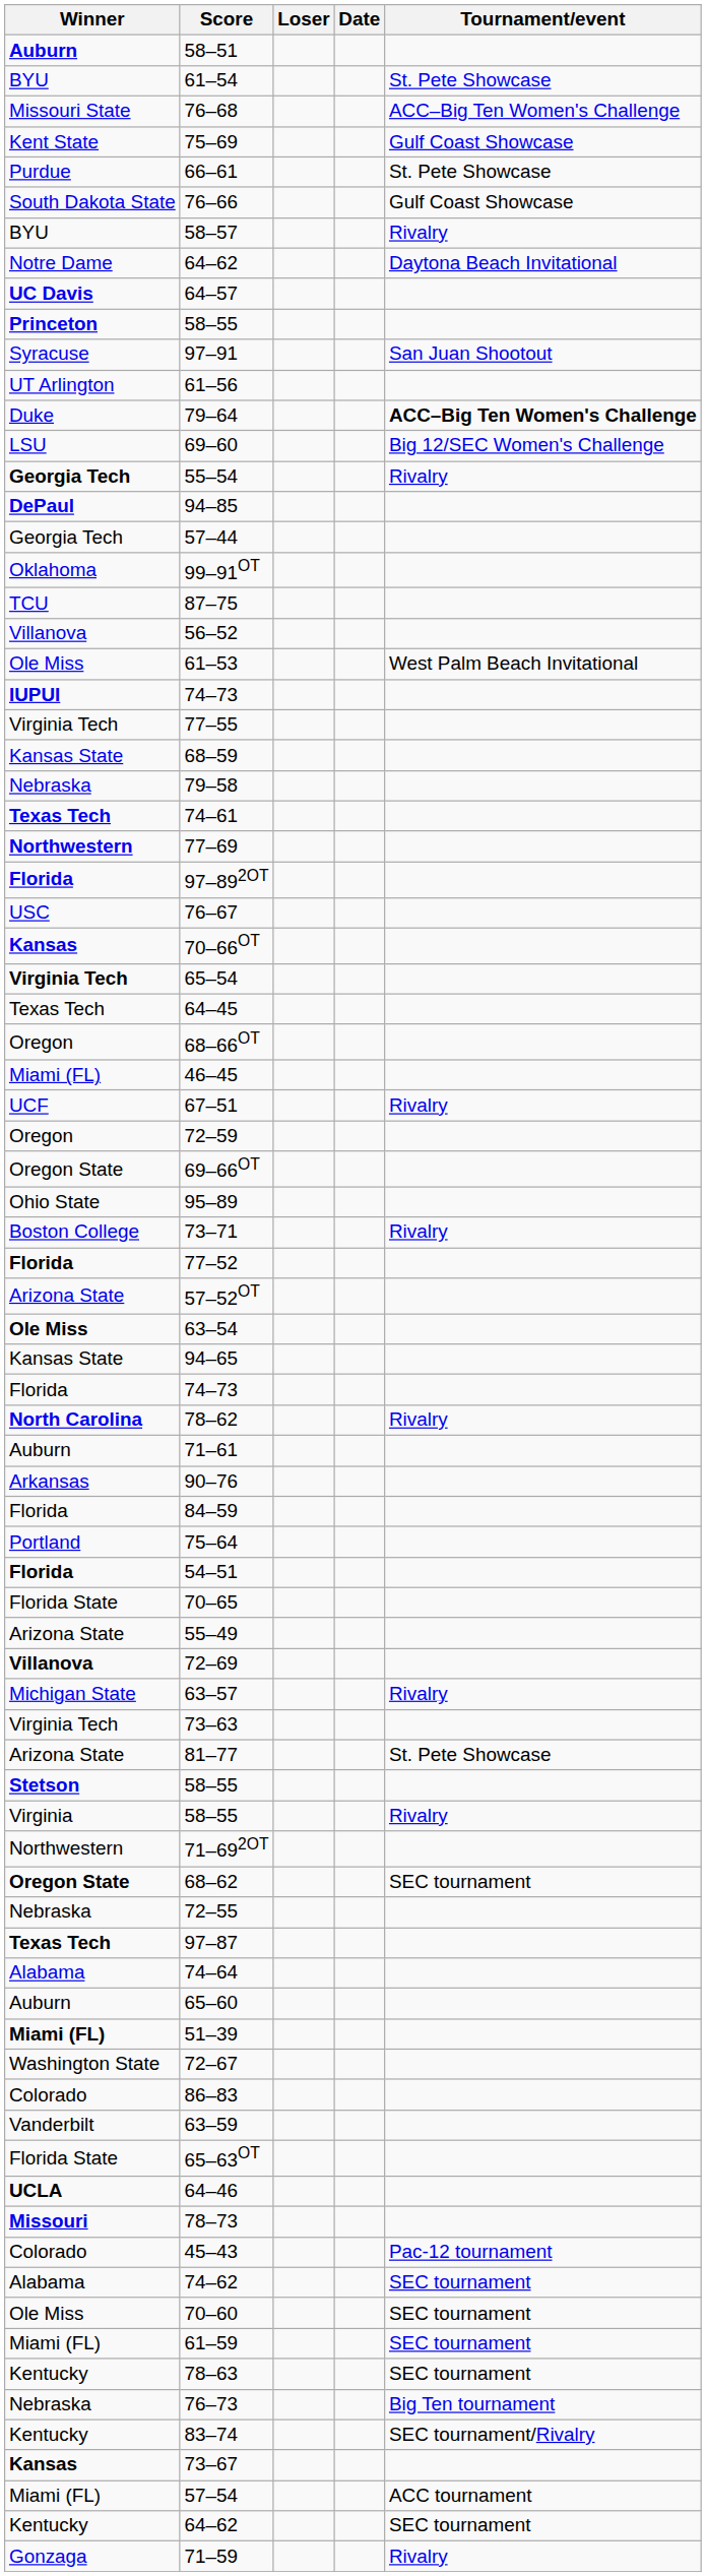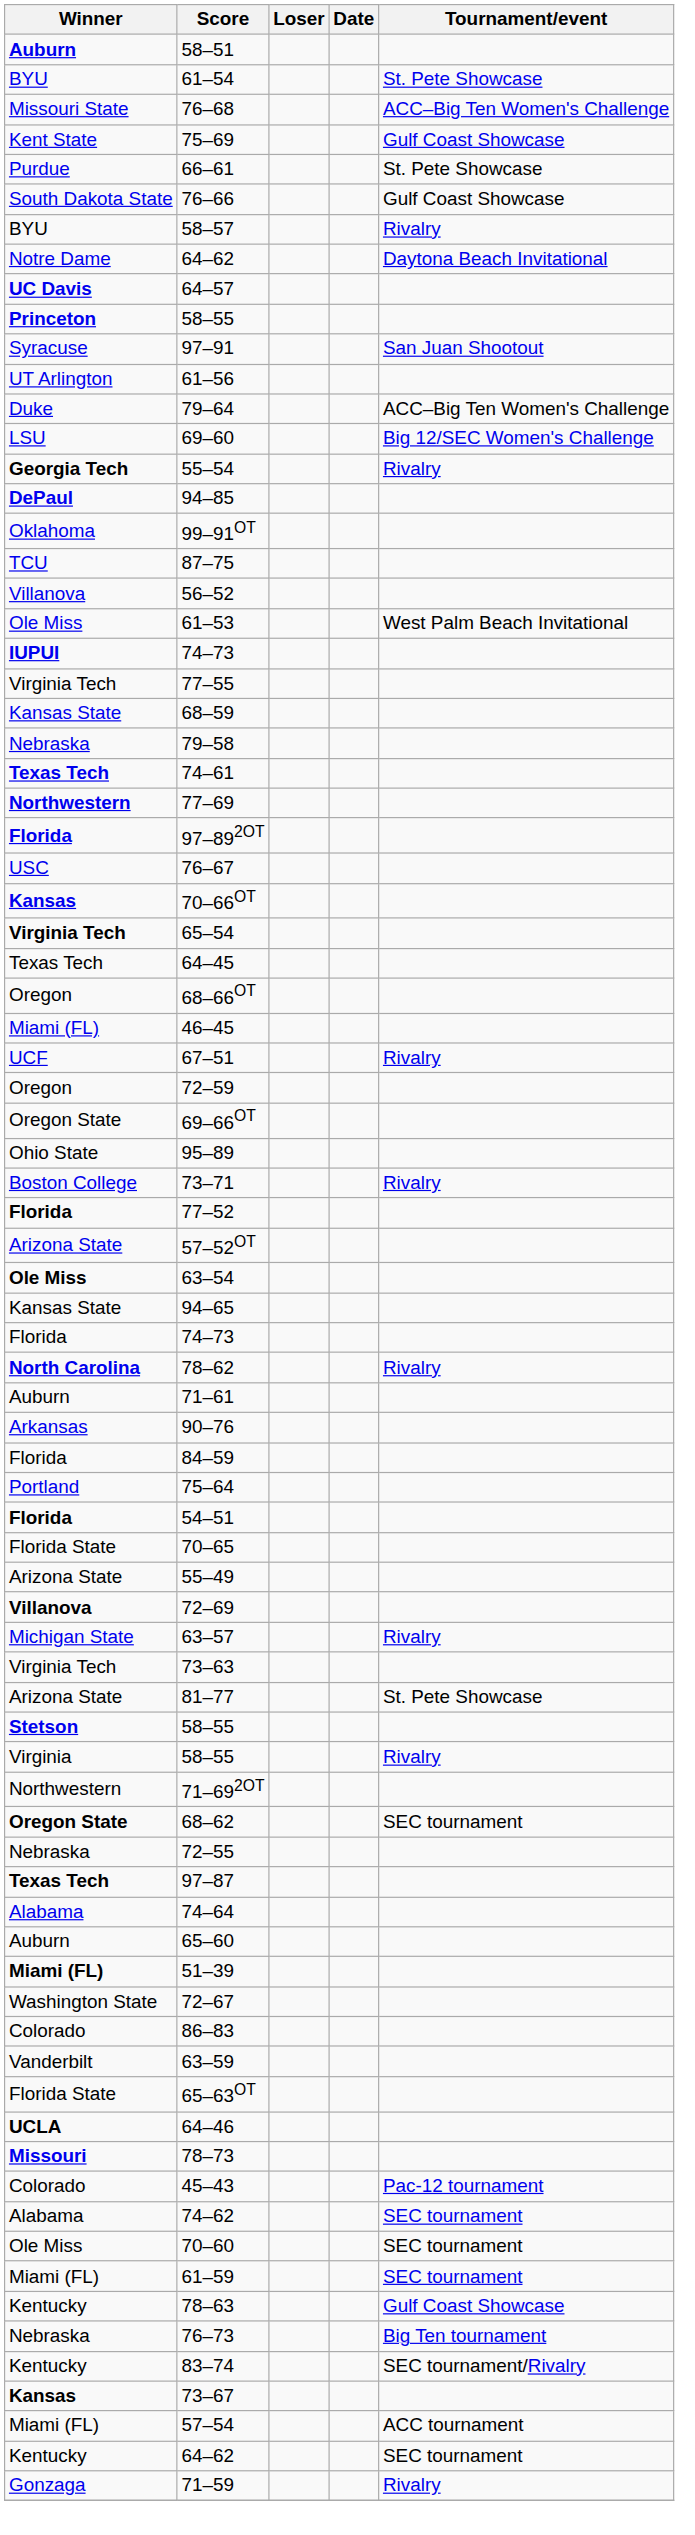79–64 | Tournament/event: bold -> normal
- row: Georgia Tech | 57–44
78–63 | Tournament/event: SEC tournament -> Gulf Coast Showcase
